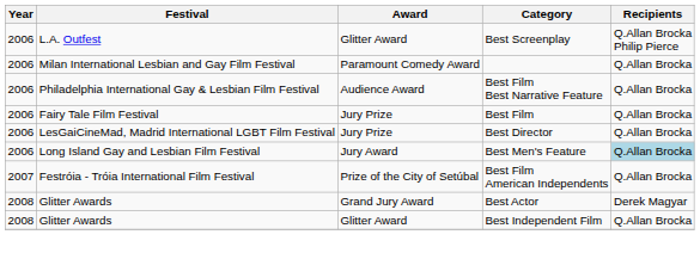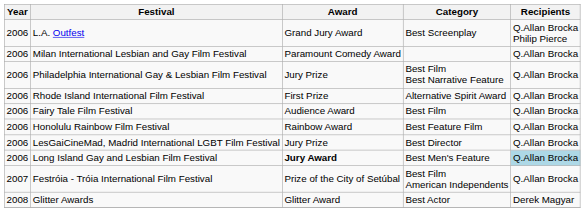Best Screenplay | Award: Glitter Award -> Grand Jury Award
Best Film Best Narrative Feature | Award: Audience Award -> Jury Prize
+ row: 2006 | Rhode Island International Film Festival | First Prize | Alternative Spirit Award | Q.Allan Brocka
Best Film | Award: Jury Prize -> Audience Award
+ row: 2006 | Honolulu Rainbow Film Festival | Rainbow Award | Best Feature Film | Q.Allan Brocka
Best Men's Feature | Award: normal -> bold
Best Actor | Award: Grand Jury Award -> Glitter Award
- row: 2008 | Glitter Awards | Glitter Award | Best Independent Film | Q.Allan Brocka
